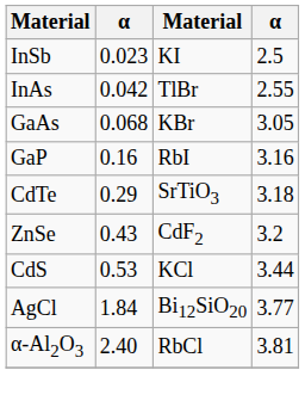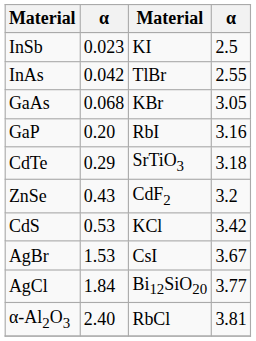GaP | column 2: 0.16 -> 0.20
CdS | column 4: 3.44 -> 3.42
+ row: AgBr | 1.53 | CsI | 3.67
